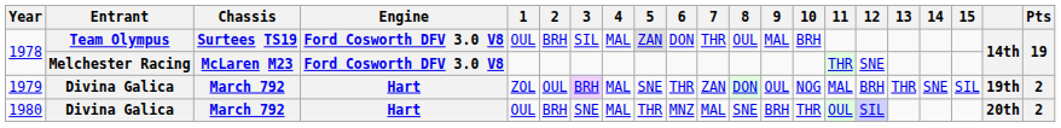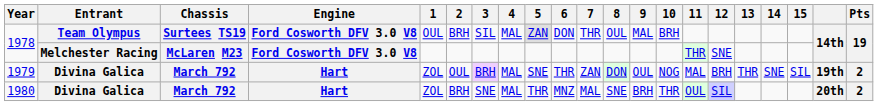1980 | 1: OUL -> ZOL
